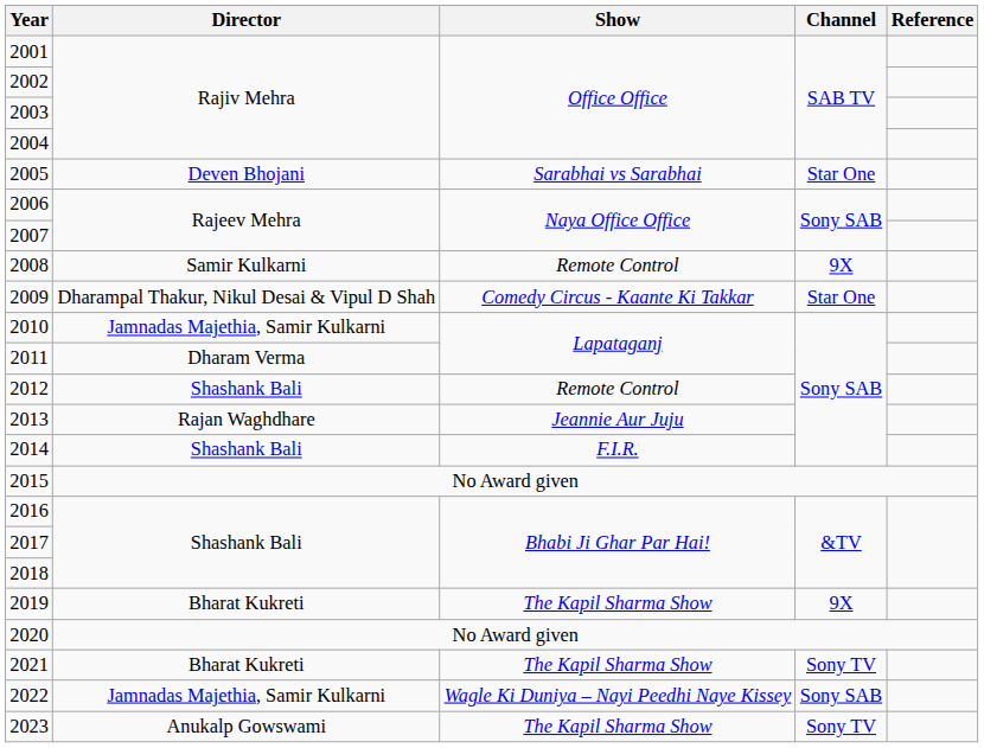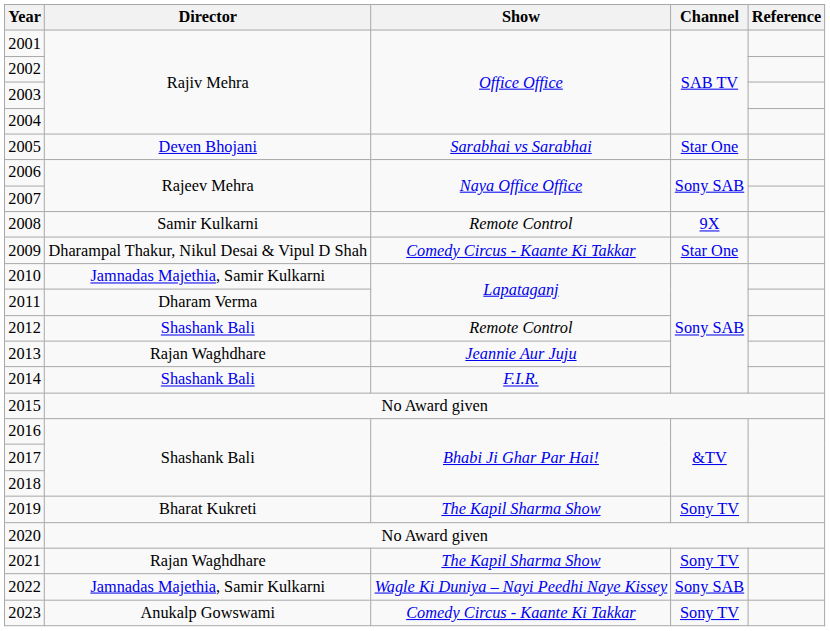2019 | Channel: 9X -> Sony TV
2021 | Director: Bharat Kukreti -> Rajan Waghdhare
2023 | Show: The Kapil Sharma Show -> Comedy Circus - Kaante Ki Takkar
